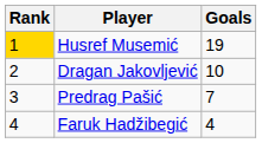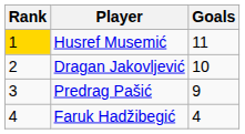Husref Musemić | Goals: 19 -> 11
Predrag Pašić | Goals: 7 -> 9
